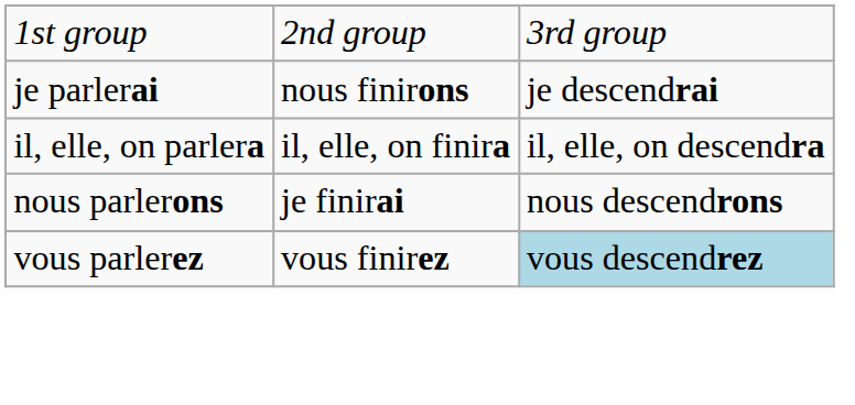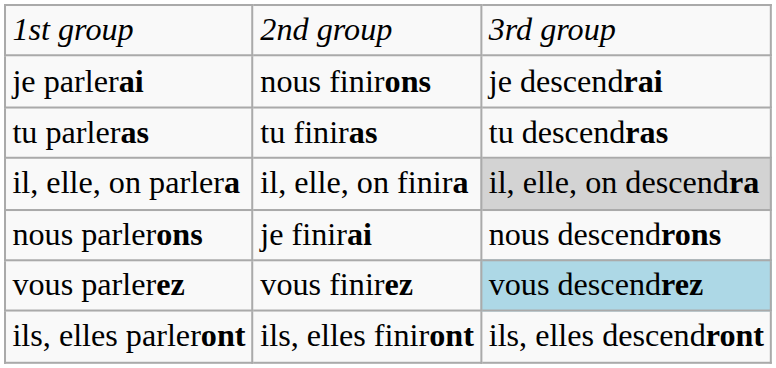+ row: tu parleras | tu finiras | tu descendras
il, elle, on parlera | column 3: no background -> lightgrey background
+ row: ils, elles parleront | ils, elles finiront | ils, elles descendront
